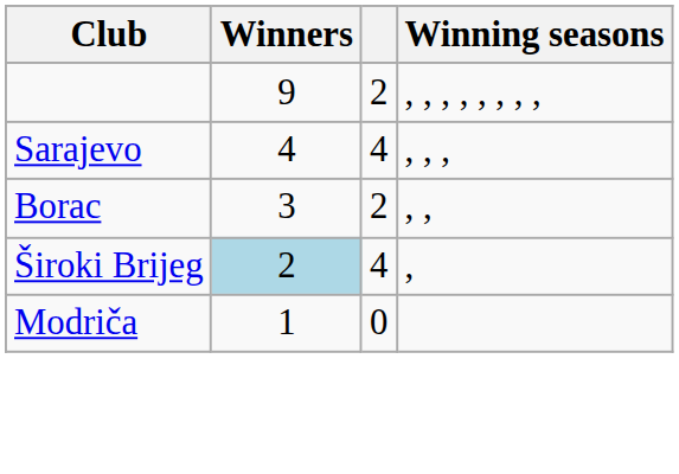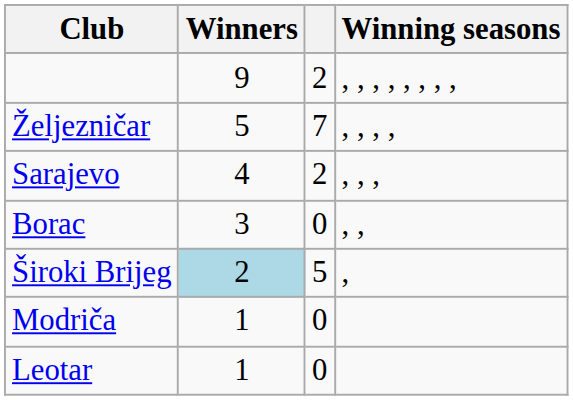+ row: Željezničar | 5 | 7 | , , , ,
Sarajevo | column 3: 4 -> 2
Borac | column 3: 2 -> 0
Široki Brijeg | column 3: 4 -> 5
+ row: Leotar | 1 | 0
